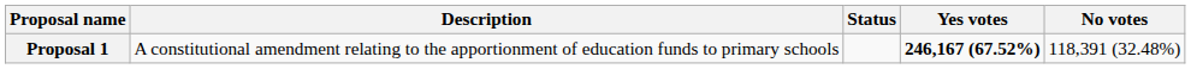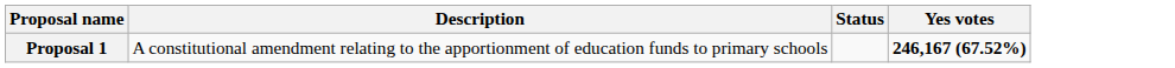- column: No votes | 118,391 (32.48%)
